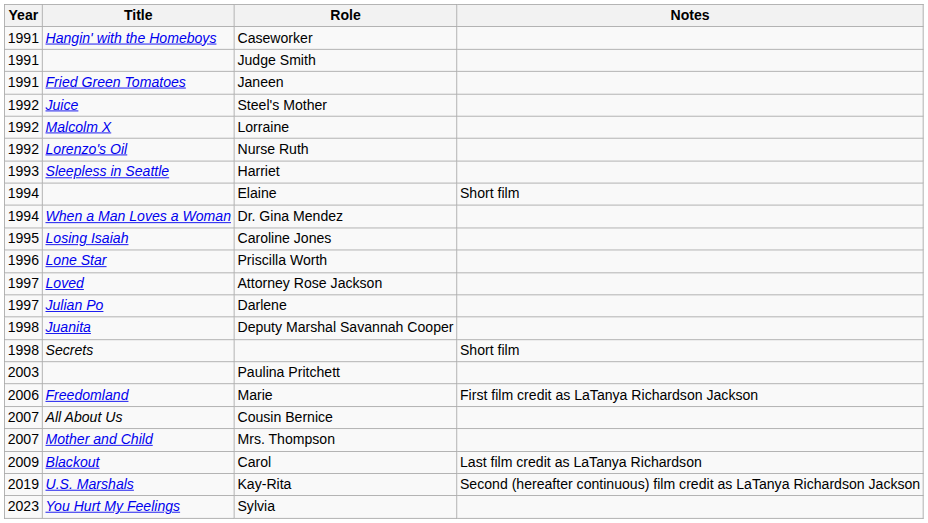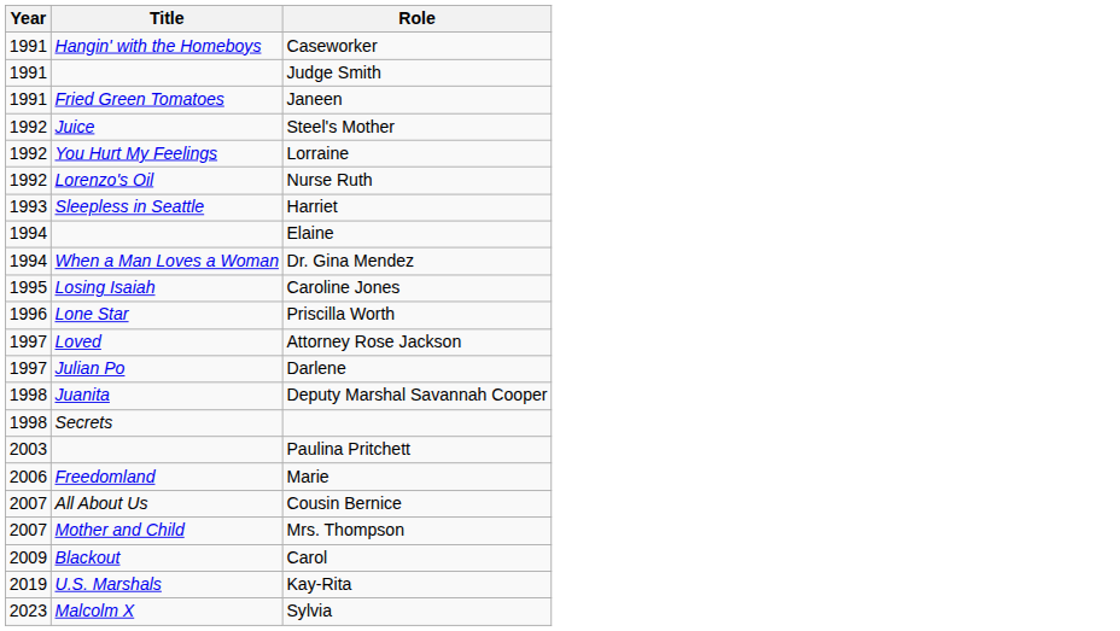- column: Notes | Short film | Short film | First film credit as LaTanya Richardson Jackson | Last film credit as LaTanya Richardson | Second (hereafter continuous) film credit as LaTanya Richardson Jackson
Lorraine | Title: Malcolm X -> You Hurt My Feelings
Sylvia | Title: You Hurt My Feelings -> Malcolm X
